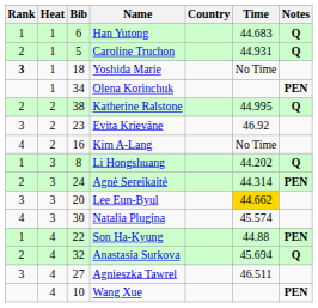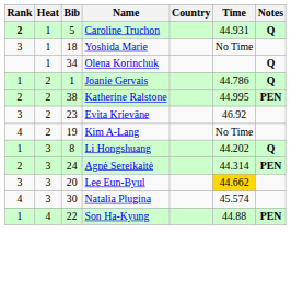- row: 1 | 1 | 6 | Han Yutong | 44.683 | Q
Caroline Truchon | Rank: normal -> bold
Yoshida Marie | Rank: bold -> normal
Olena Korinchuk | Notes: PEN -> Q
+ row: 1 | 2 | 1 | Joanie Gervais | 44.786 | Q
Katherine Ralstone | Notes: Q -> PEN
Kim A-Lang | Bib: 16 -> 19
- row: 2 | 4 | 32 | Anastasia Surkova | 45.694 | Q
- row: 3 | 4 | 27 | Agnieszka Tawrel | 46.511
- row: 4 | 10 | Wang Xue | PEN
